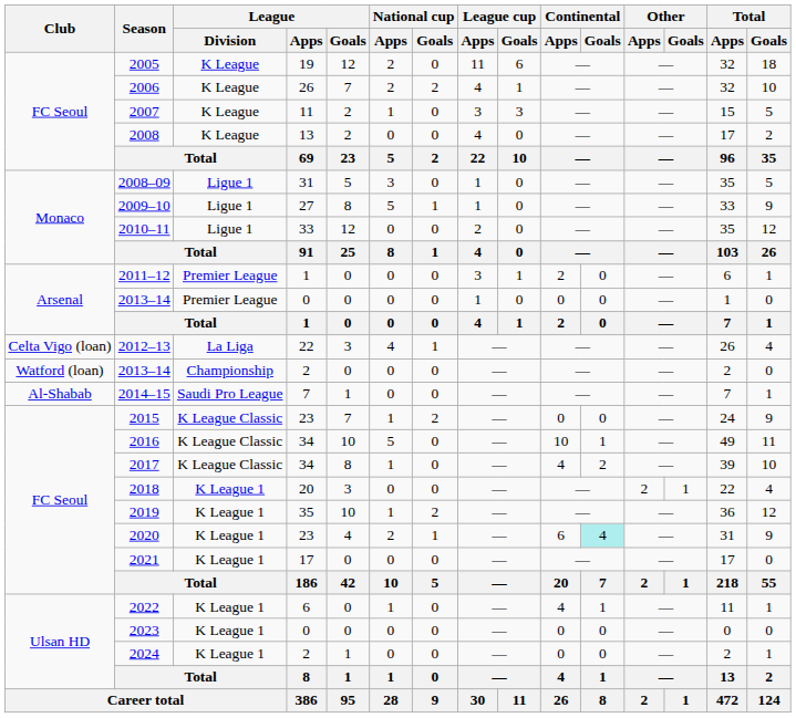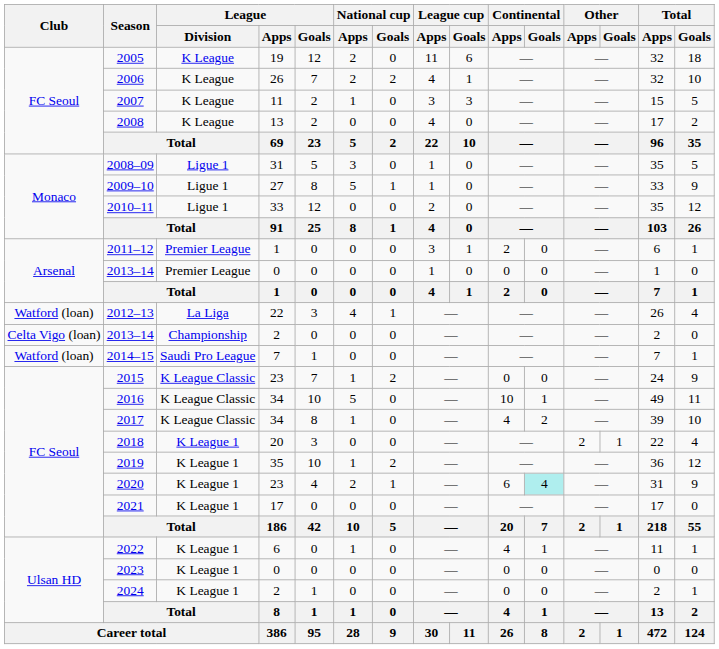2012–13 | Club: Celta Vigo (loan) -> Watford (loan)
2013–14 / 2 | Club: Watford (loan) -> Celta Vigo (loan)
2014–15 | Club: Al-Shabab -> Watford (loan)
